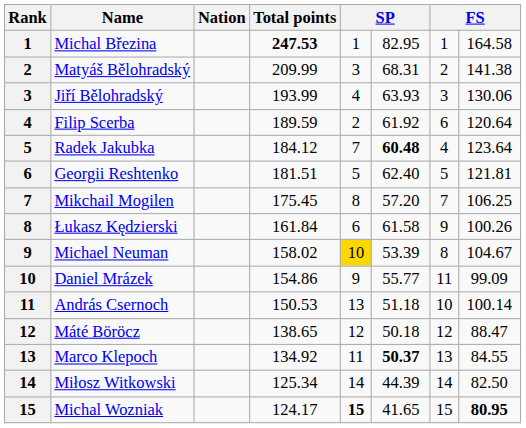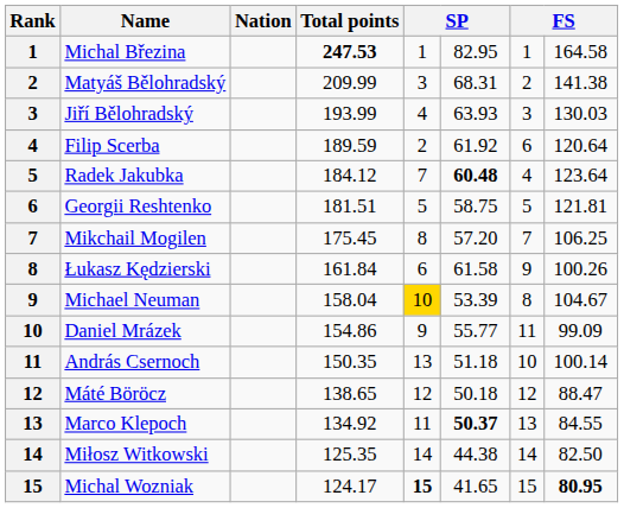Jiří Bělohradský | column 8: 130.06 -> 130.03
Georgii Reshtenko | column 6: 62.40 -> 58.75
Michael Neuman | Total points: 158.02 -> 158.04
András Csernoch | Total points: 150.53 -> 150.35
Miłosz Witkowski | Total points: 125.34 -> 125.35
Miłosz Witkowski | column 6: 44.39 -> 44.38
